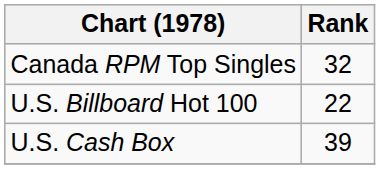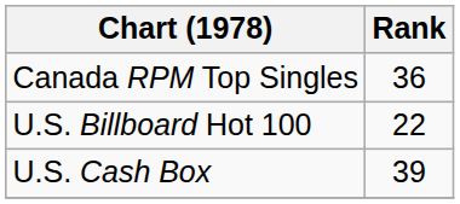Canada RPM Top Singles | Rank: 32 -> 36
